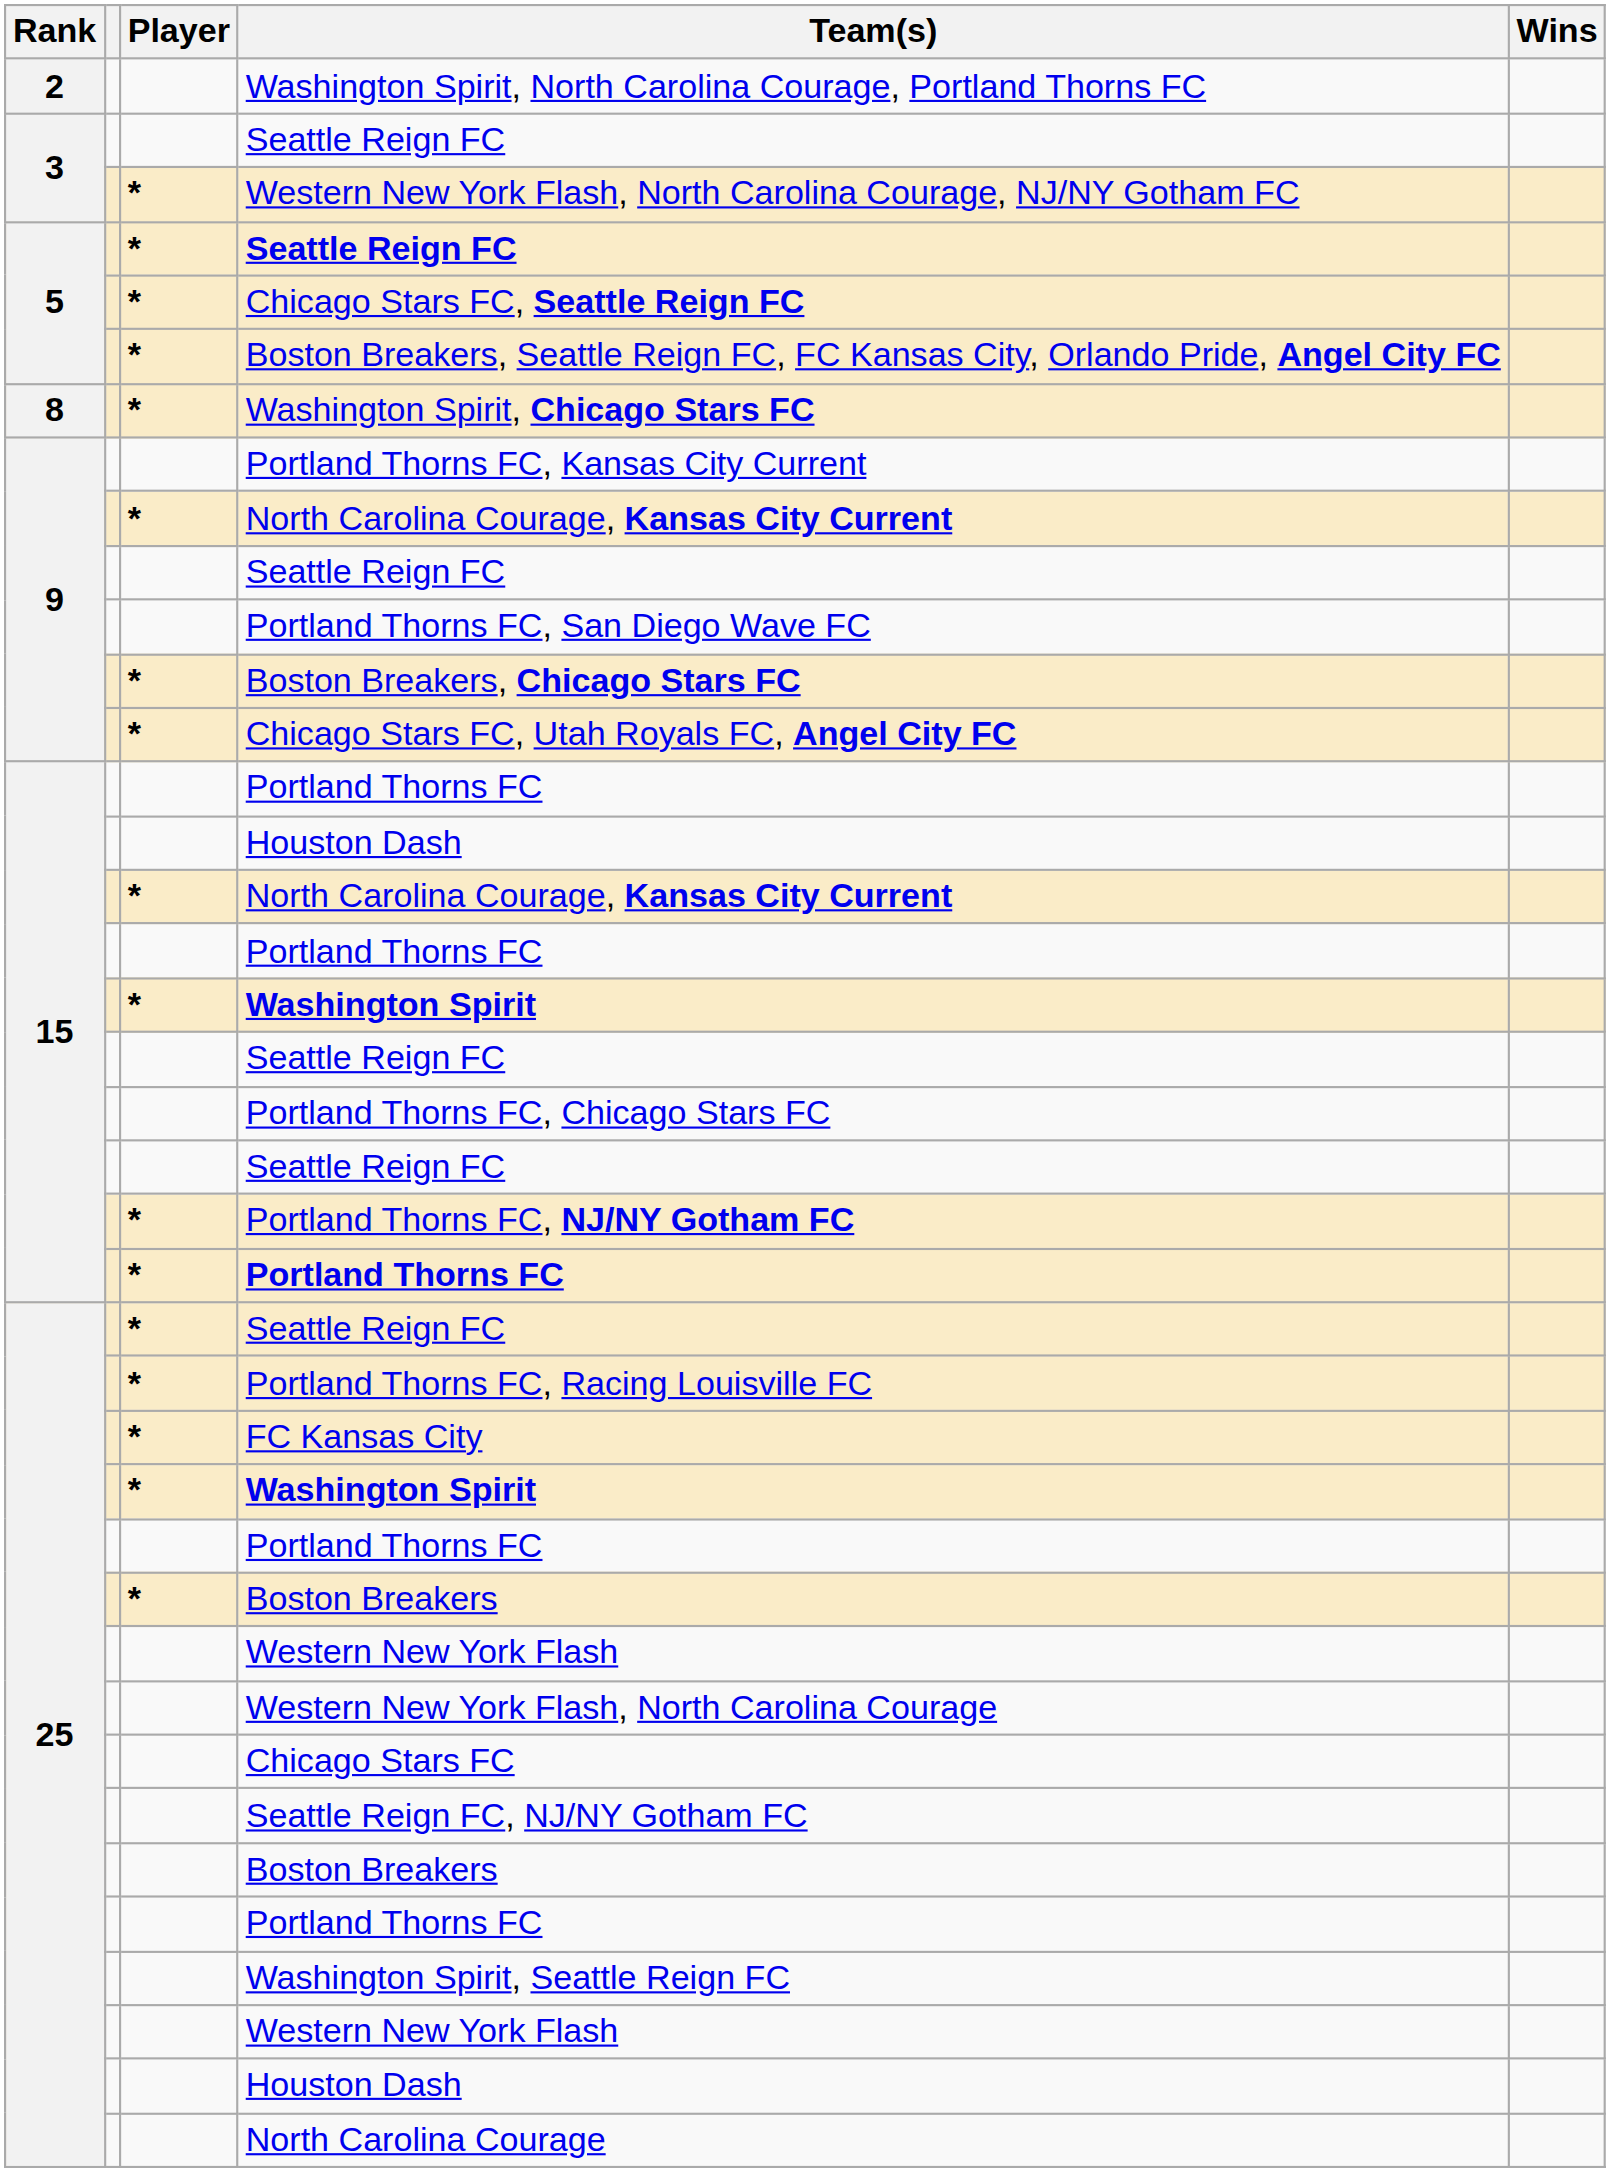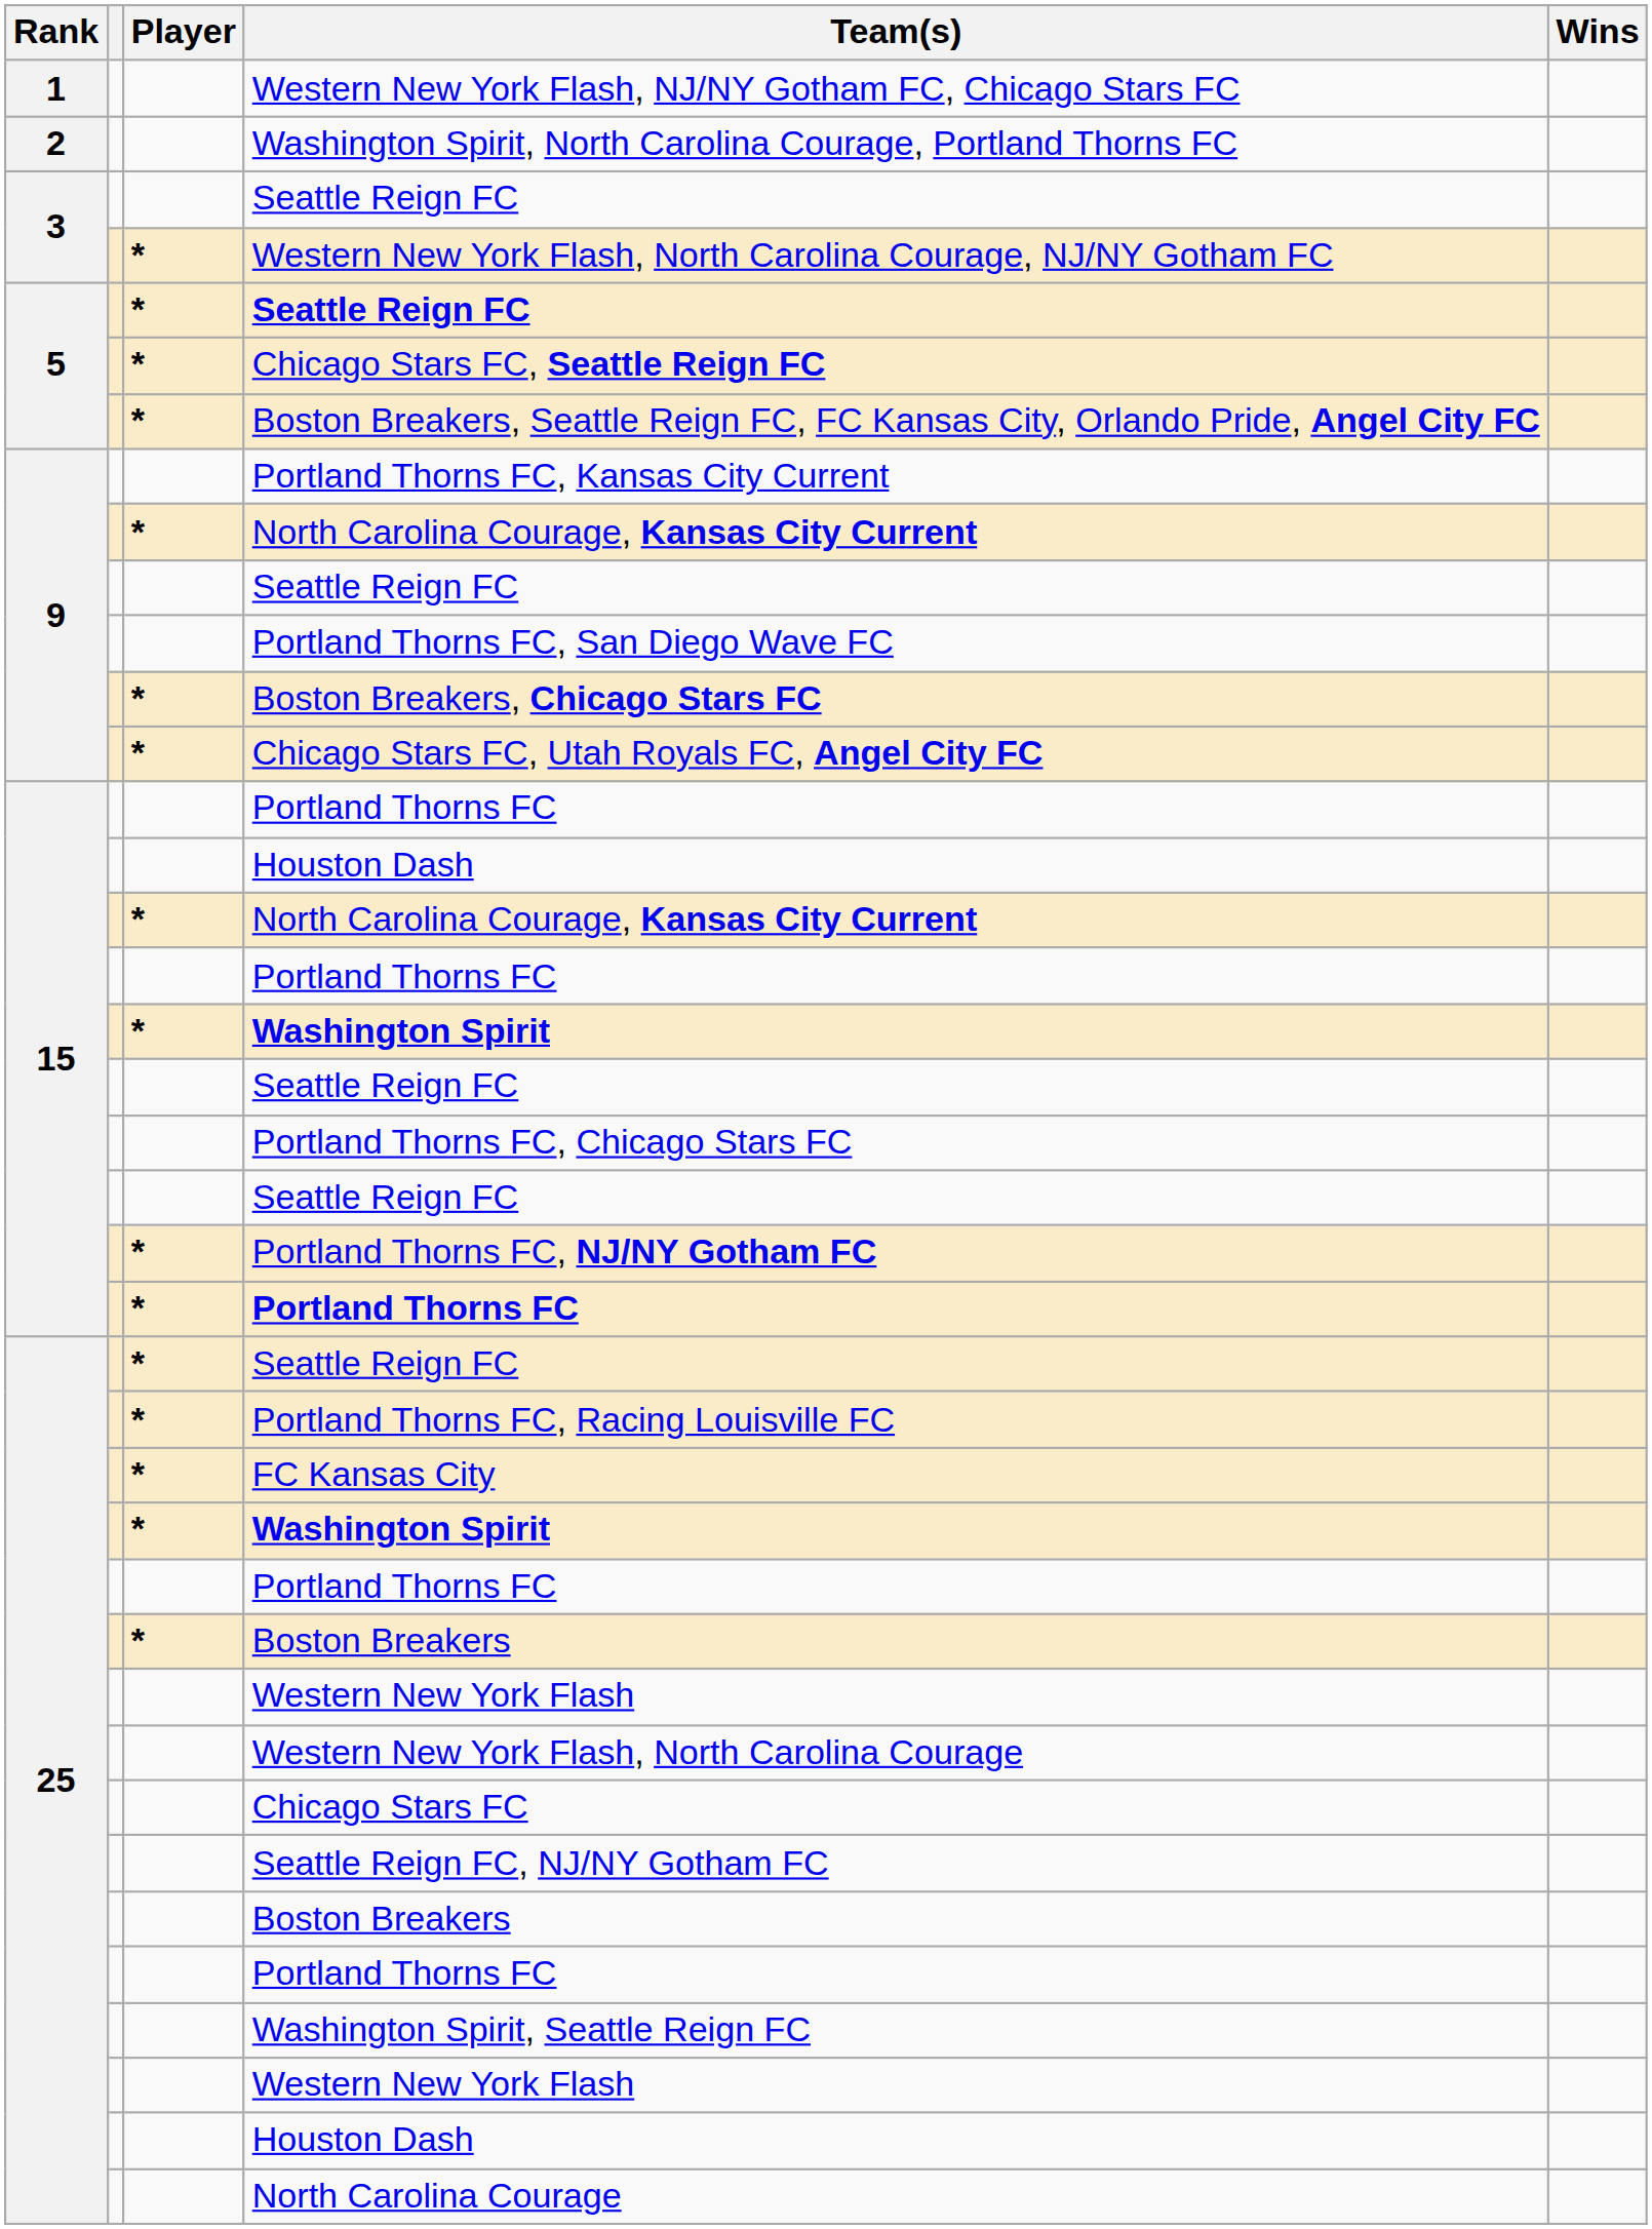+ row: 1 | Western New York Flash, NJ/NY Gotham FC, Chicago Stars FC
- row: 8 | * | Washington Spirit, Chicago Stars FC
